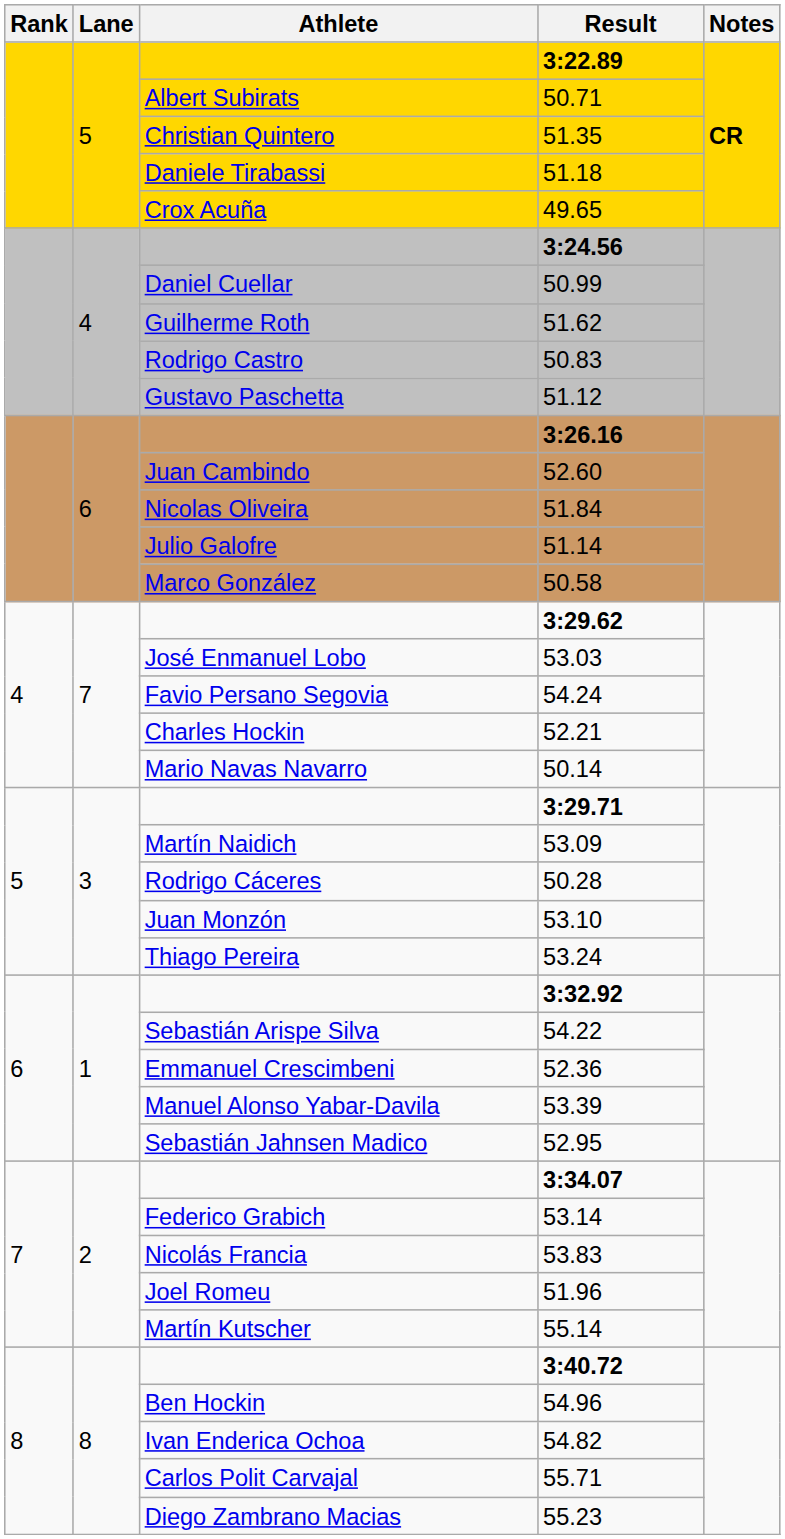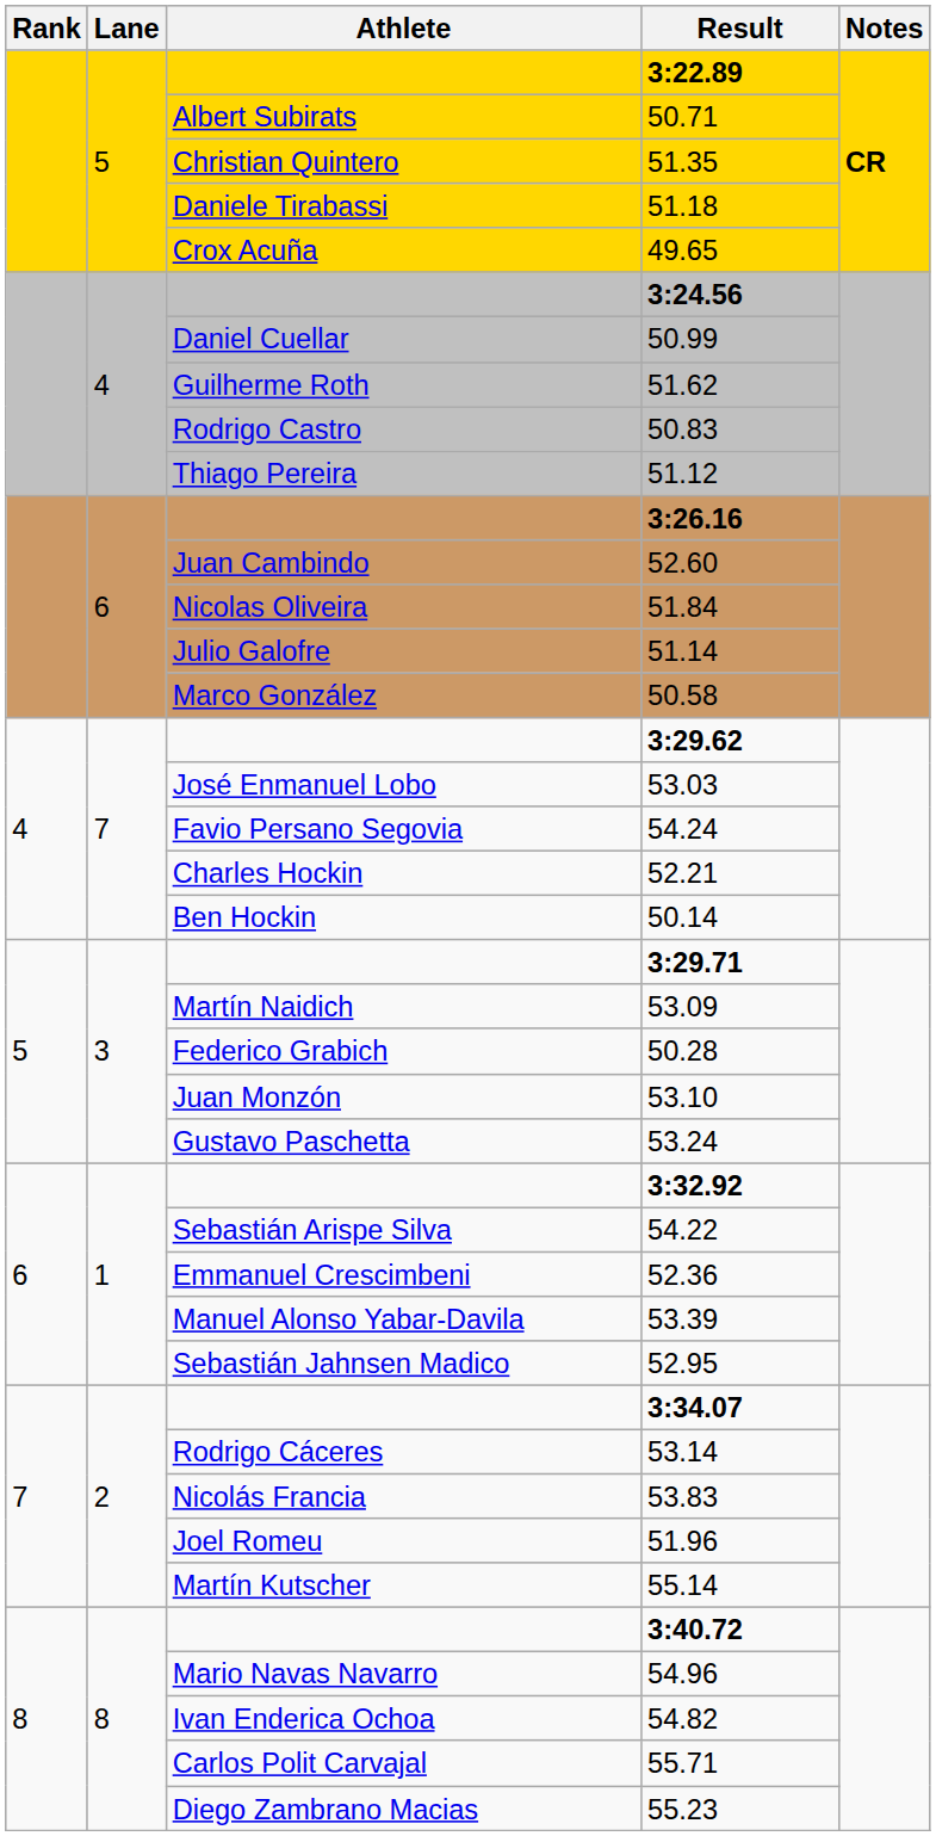51.12 | Athlete: Gustavo Paschetta -> Thiago Pereira
50.14 | Athlete: Mario Navas Navarro -> Ben Hockin
50.28 | Athlete: Rodrigo Cáceres -> Federico Grabich
53.24 | Athlete: Thiago Pereira -> Gustavo Paschetta
53.14 | Athlete: Federico Grabich -> Rodrigo Cáceres
54.96 | Athlete: Ben Hockin -> Mario Navas Navarro
